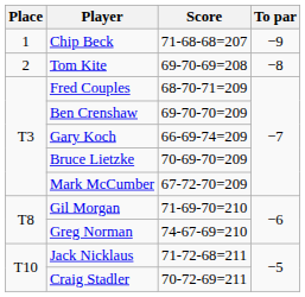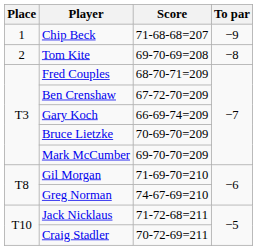Ben Crenshaw | Score: 69-70-70=209 -> 67-72-70=209
Mark McCumber | Score: 67-72-70=209 -> 69-70-70=209
